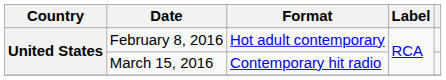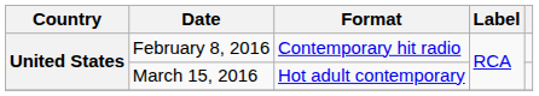February 8, 2016 | Format: Hot adult contemporary -> Contemporary hit radio
March 15, 2016 | Format: Contemporary hit radio -> Hot adult contemporary
